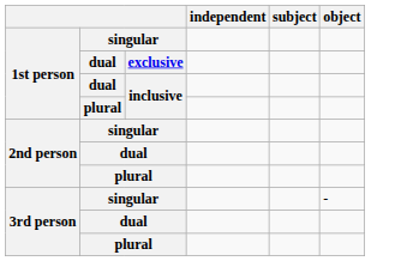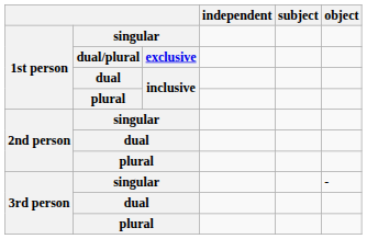exclusive | column 2: dual -> dual/plural
